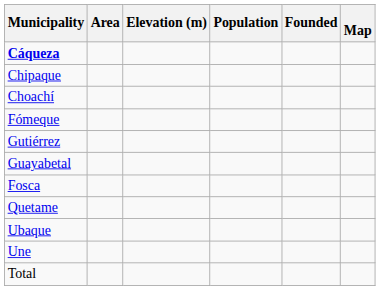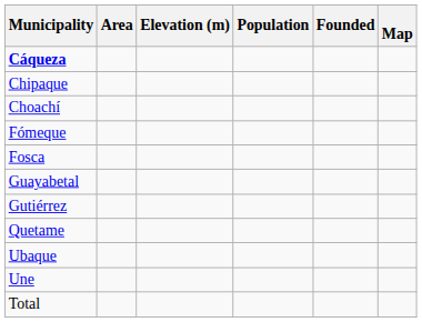rows swapped: Fosca <-> Gutiérrez
